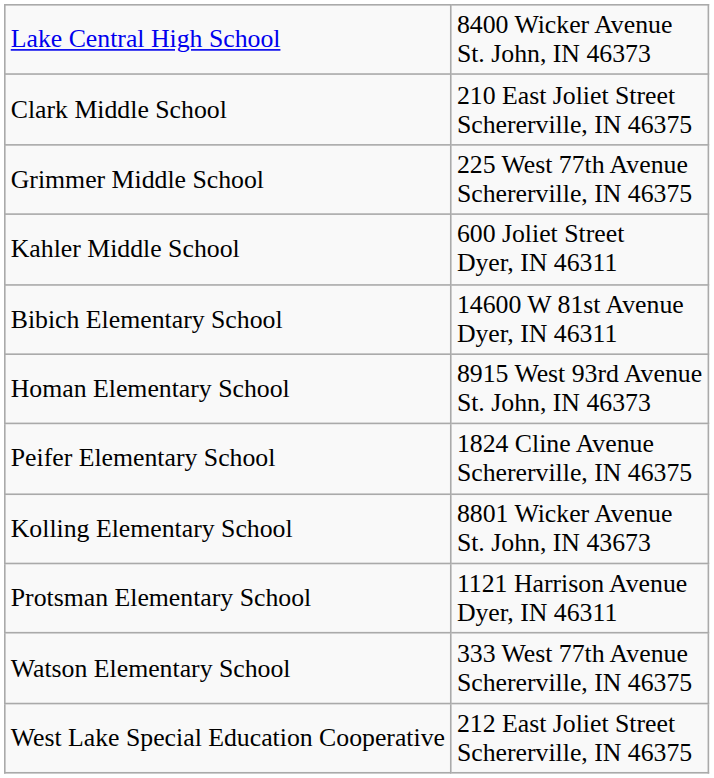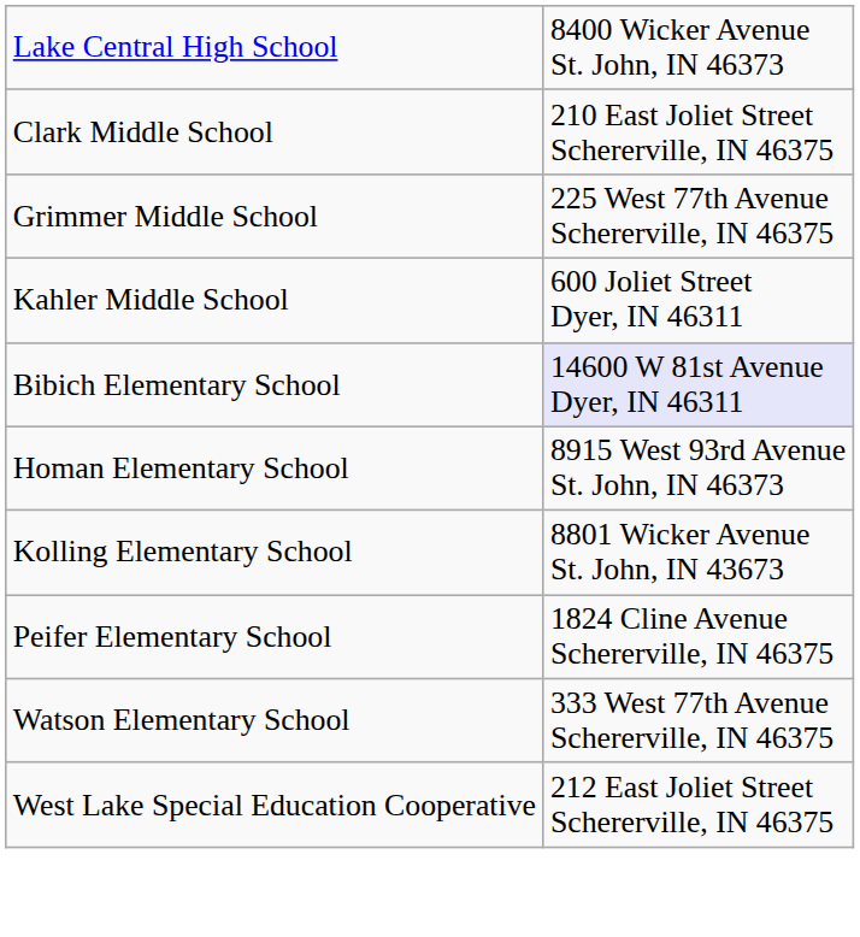Bibich Elementary School | column 2: no background -> lavender background
rows swapped: Kolling Elementary School <-> Peifer Elementary School
- row: Protsman Elementary School | 1121 Harrison Avenue Dyer, IN 46311
